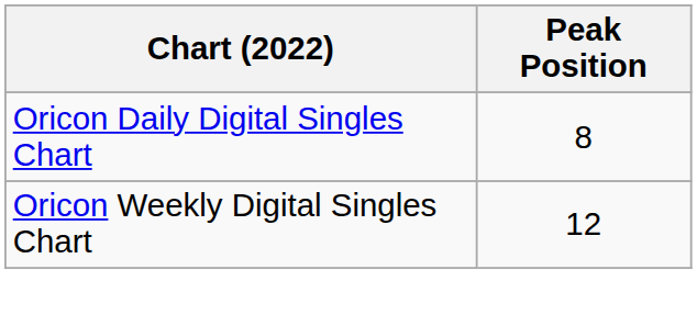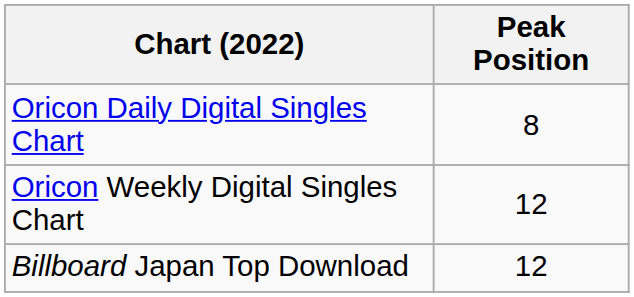+ row: Billboard Japan Top Download | 12
